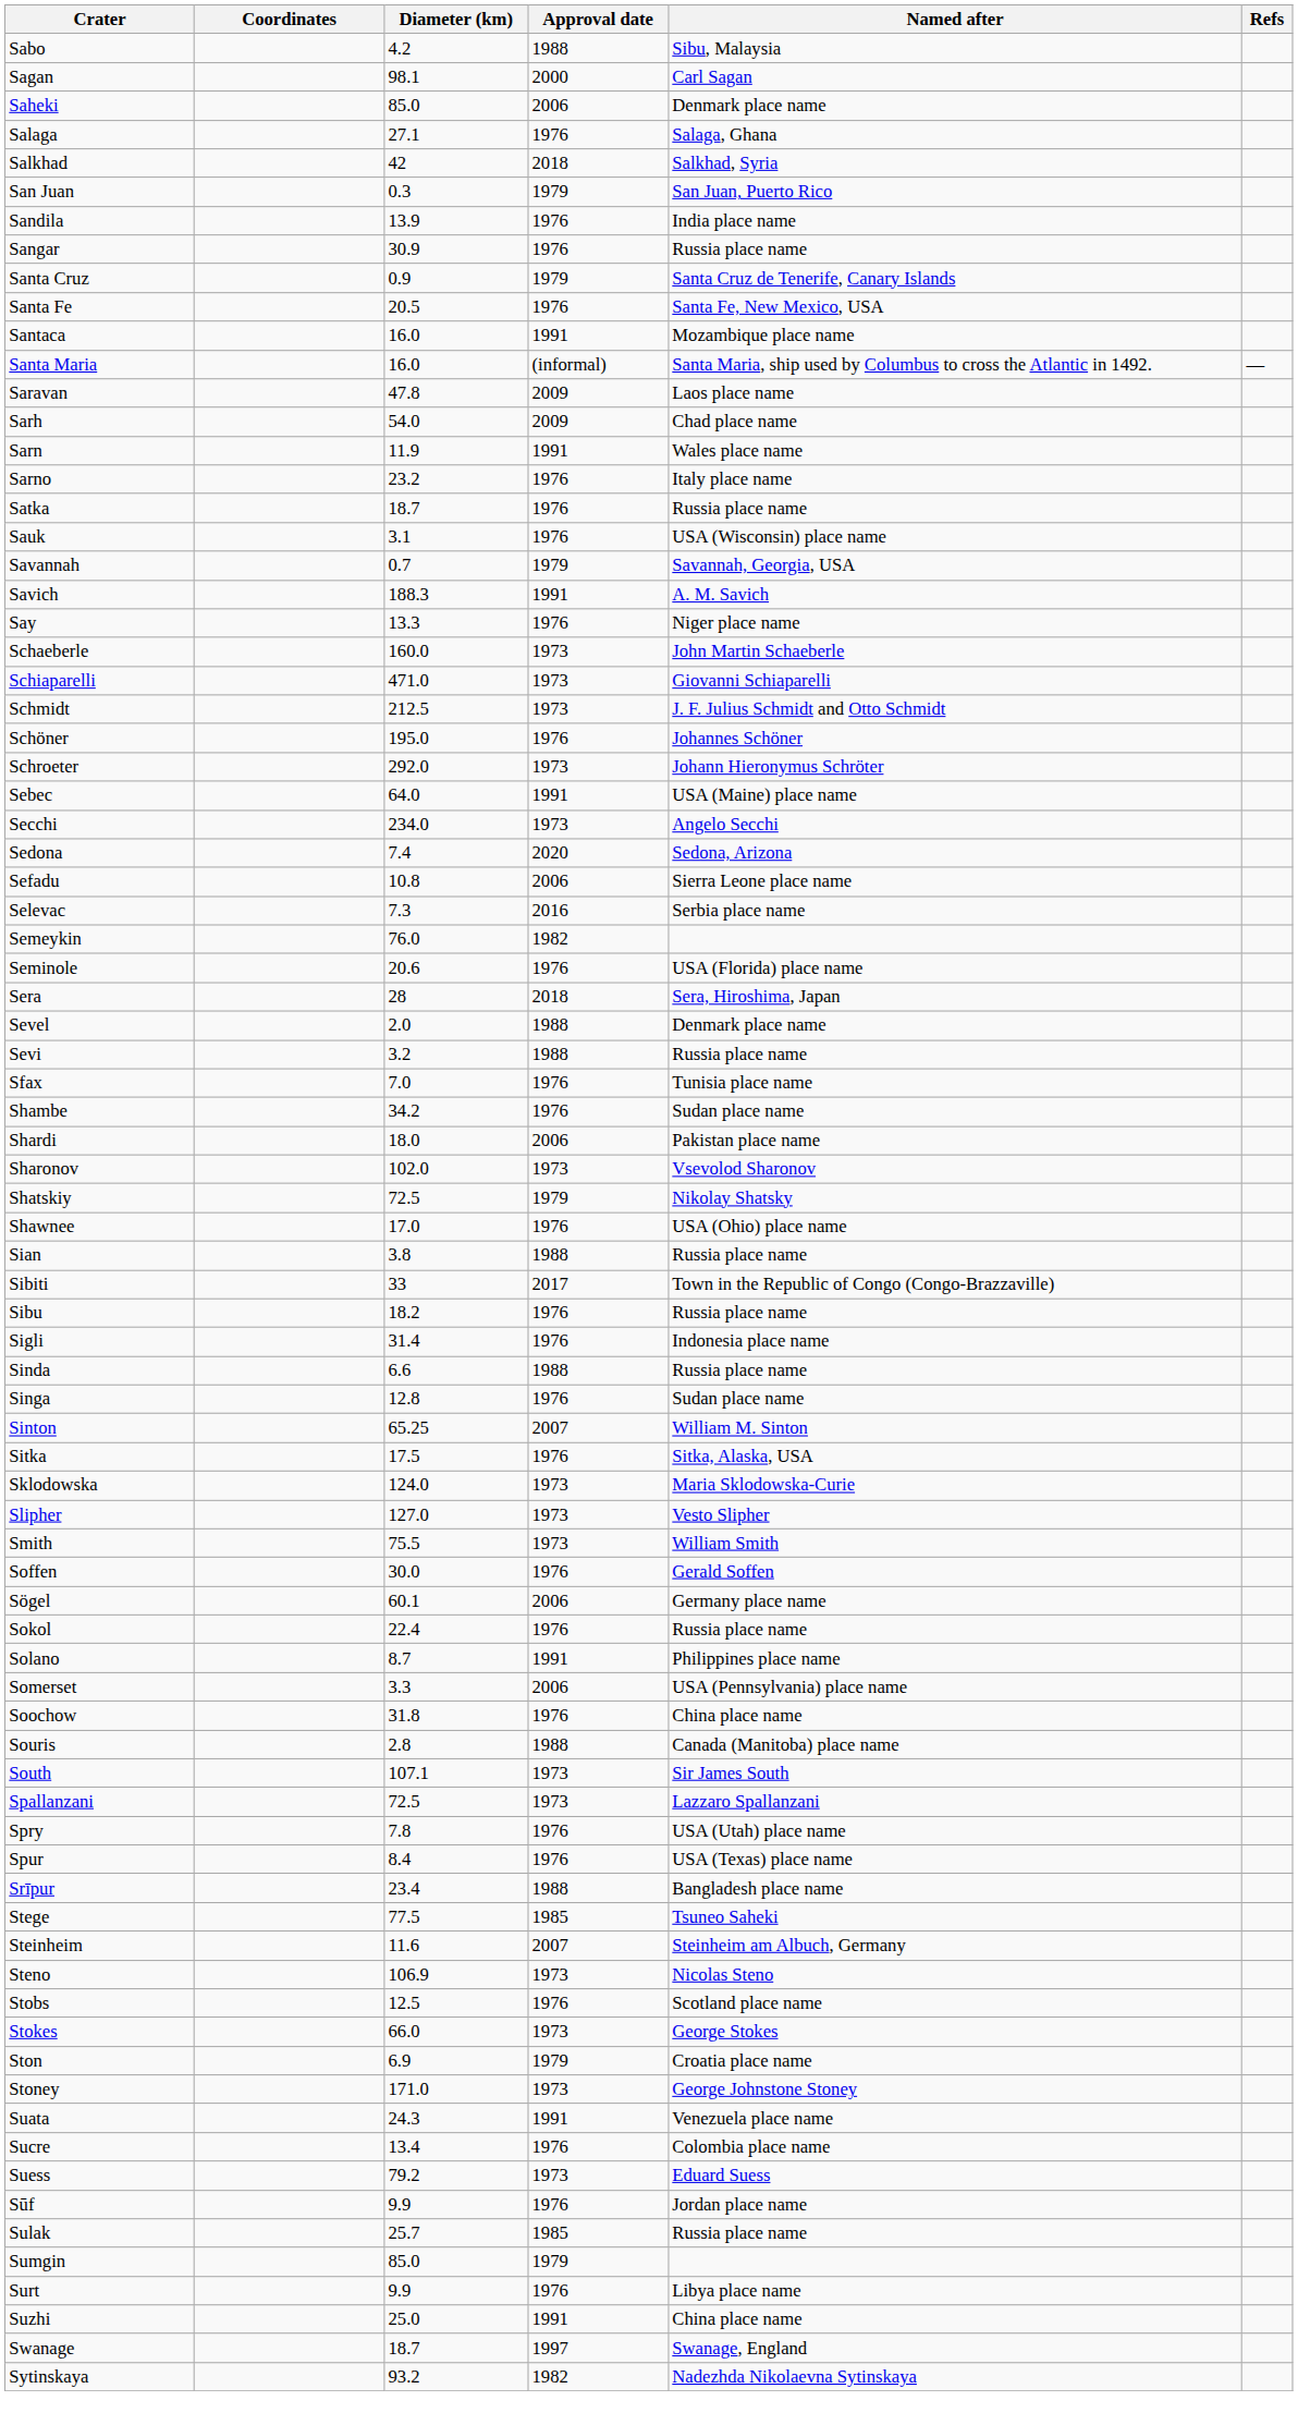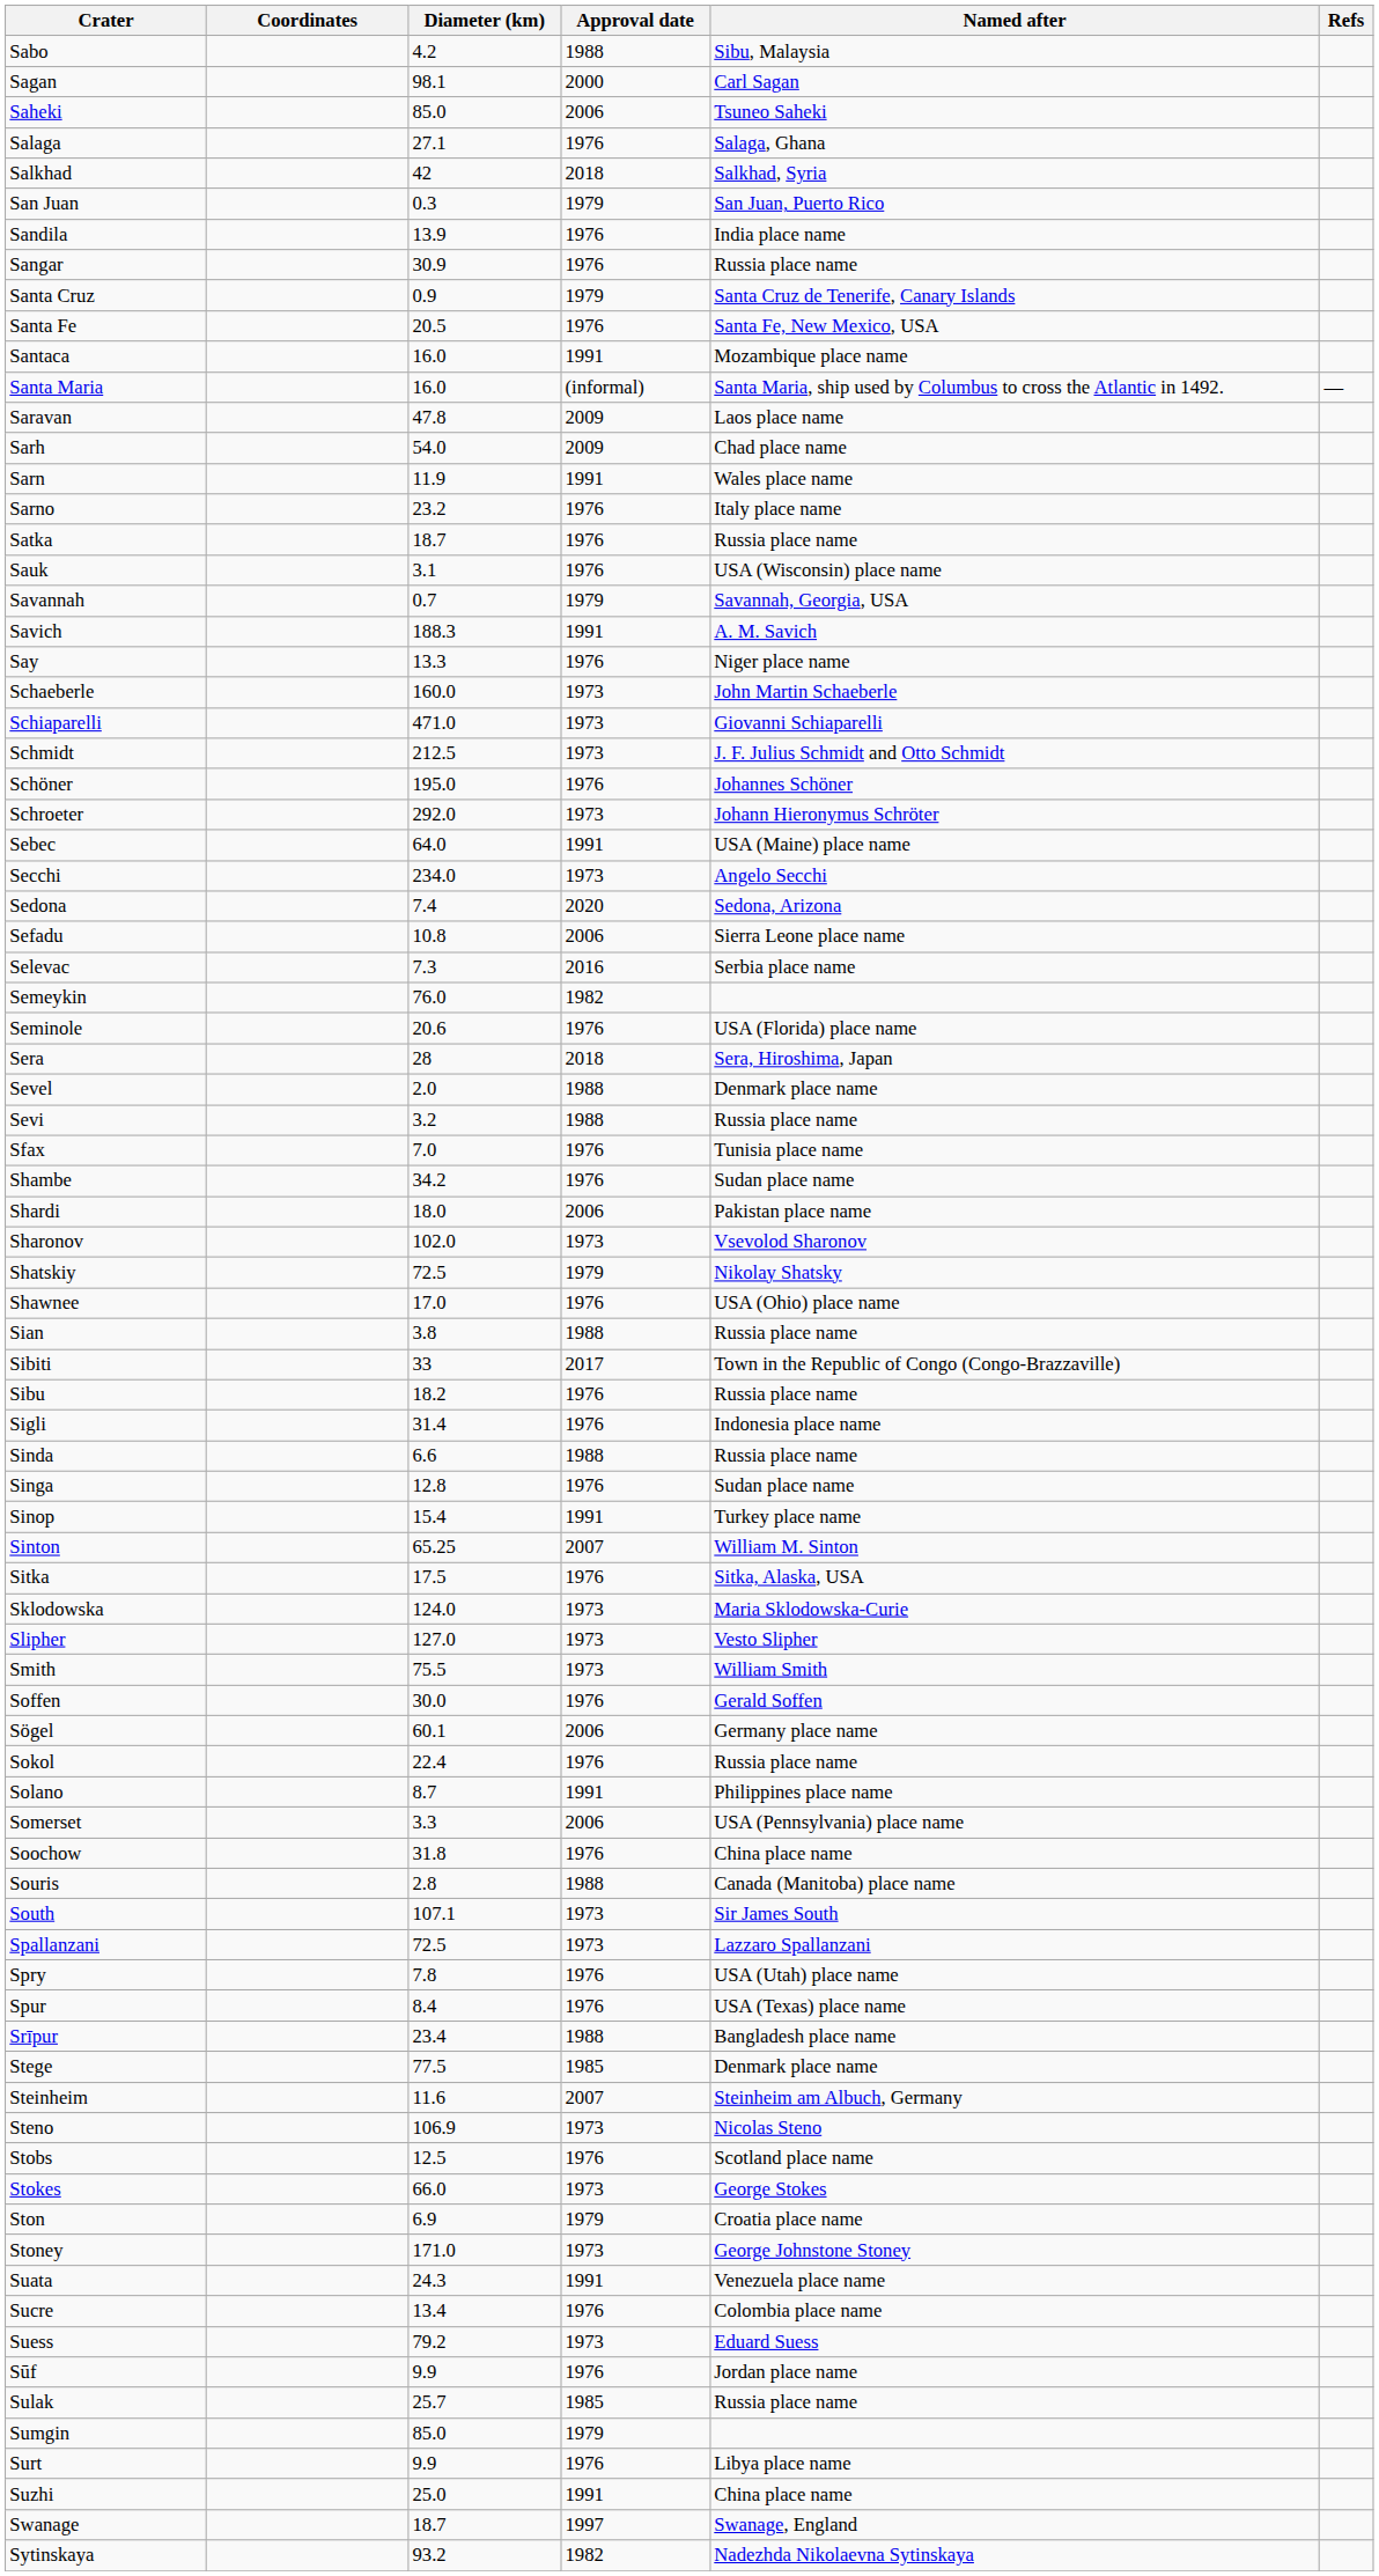Saheki | Named after: Denmark place name -> Tsuneo Saheki
+ row: Sinop | 15.4 | 1991 | Turkey place name
Stege | Named after: Tsuneo Saheki -> Denmark place name
